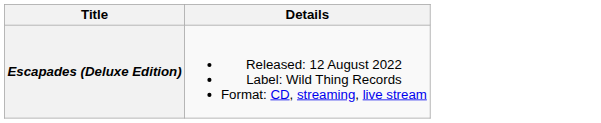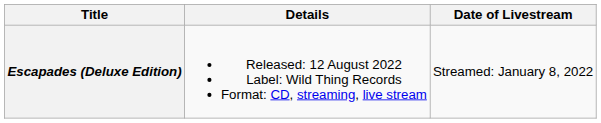+ column: Date of Livestream | Streamed: January 8, 2022
